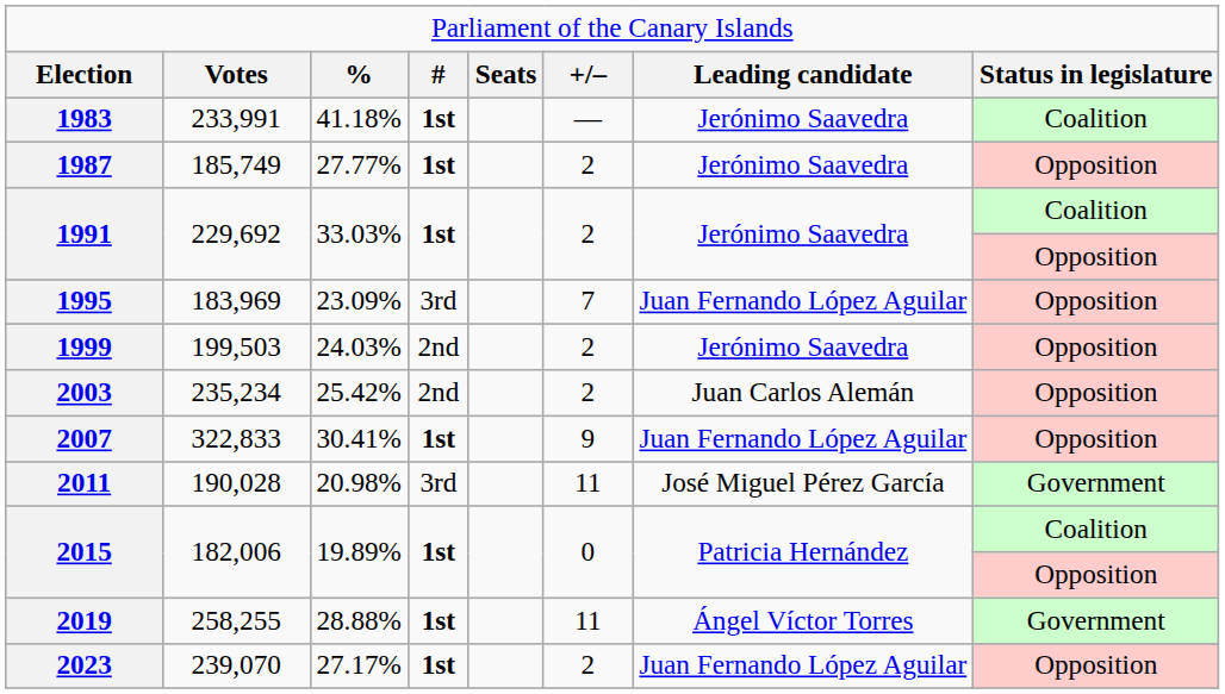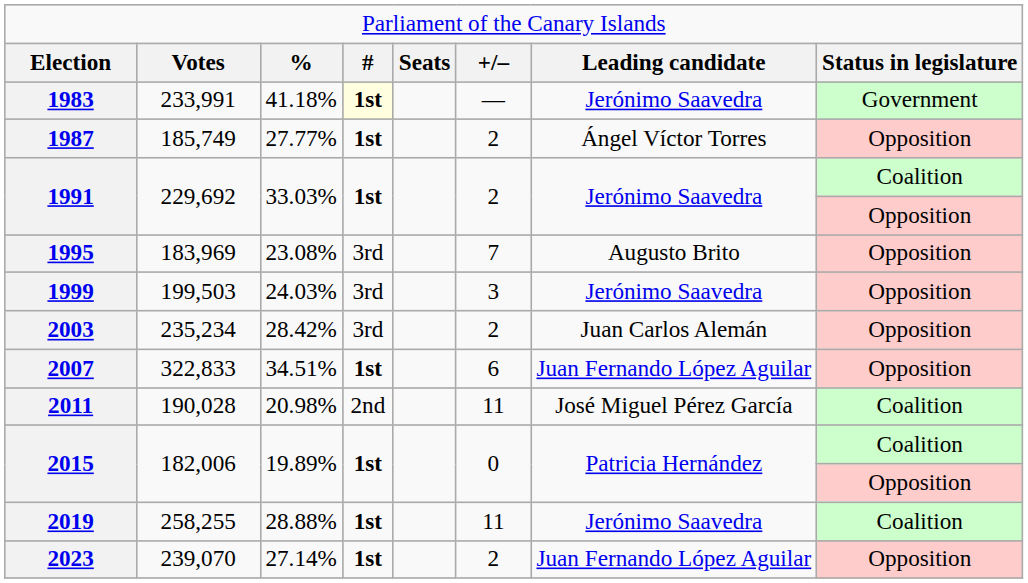1983 | column 4: no background -> lightyellow background
1983 | column 8: Coalition -> Government
1987 | column 7: Jerónimo Saavedra -> Ángel Víctor Torres
1995 | column 3: 23.09% -> 23.08%
1995 | column 7: Juan Fernando López Aguilar -> Augusto Brito
1999 | column 4: 2nd -> 3rd
1999 | column 6: 2 -> 3
2003 | column 3: 25.42% -> 28.42%
2003 | column 4: 2nd -> 3rd
2007 | column 3: 30.41% -> 34.51%
2007 | column 6: 9 -> 6
2011 | column 4: 3rd -> 2nd
2011 | column 8: Government -> Coalition
2019 | column 7: Ángel Víctor Torres -> Jerónimo Saavedra
2019 | column 8: Government -> Coalition
2023 | column 3: 27.17% -> 27.14%
